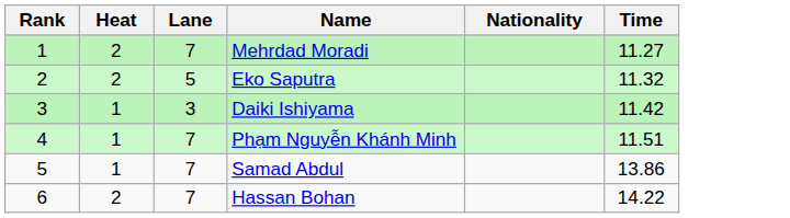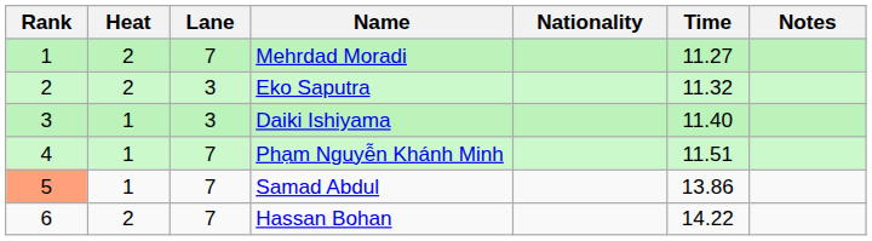+ column: Notes
Eko Saputra | Lane: 5 -> 3
Daiki Ishiyama | Time: 11.42 -> 11.40
Samad Abdul | Rank: no background -> lightsalmon background
